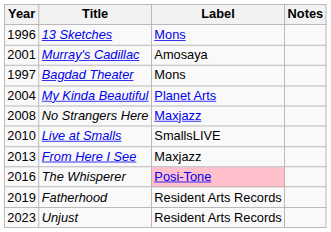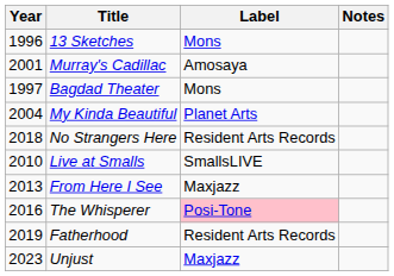No Strangers Here | Year: 2008 -> 2018
No Strangers Here | Label: Maxjazz -> Resident Arts Records
Unjust | Label: Resident Arts Records -> Maxjazz
